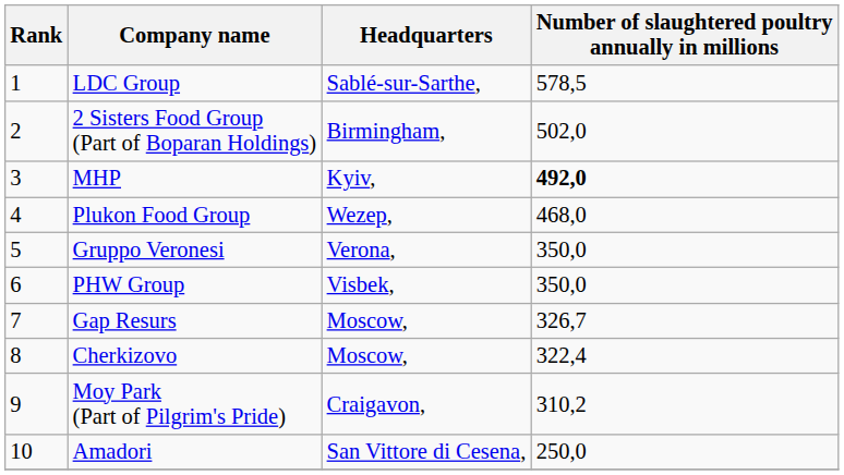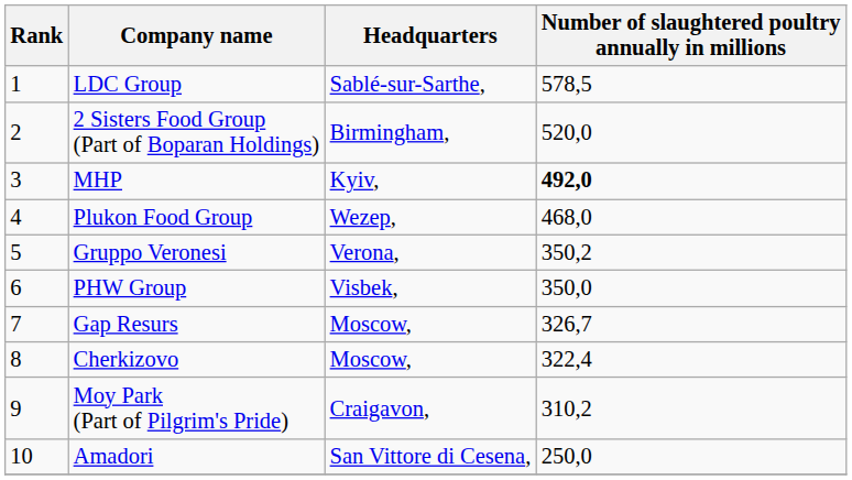2 Sisters Food Group (Part of Boparan Holdings) | Number of slaughtered poultry annually in millions: 502,0 -> 520,0
Gruppo Veronesi | Number of slaughtered poultry annually in millions: 350,0 -> 350,2
